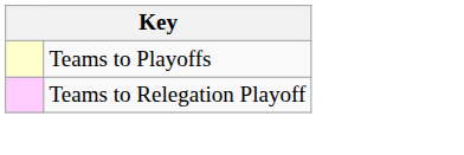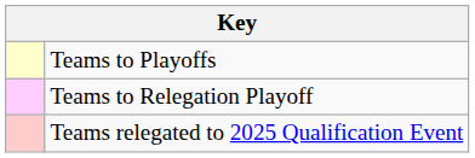+ row: Teams relegated to 2025 Qualification Event
